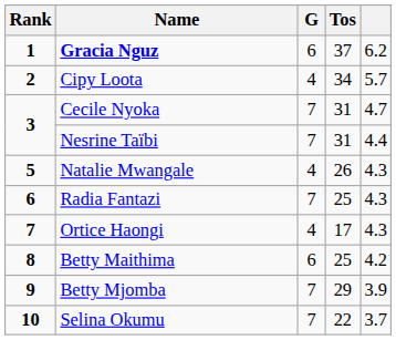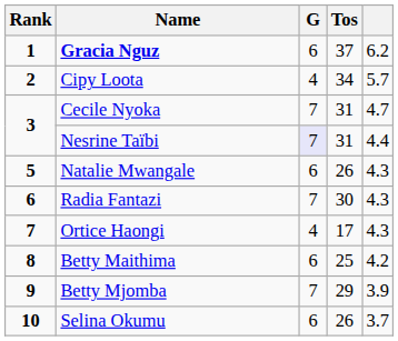Nesrine Taïbi | G: no background -> lavender background
Natalie Mwangale | G: 4 -> 6
Radia Fantazi | Tos: 25 -> 30
Selina Okumu | G: 7 -> 6
Selina Okumu | Tos: 22 -> 26
